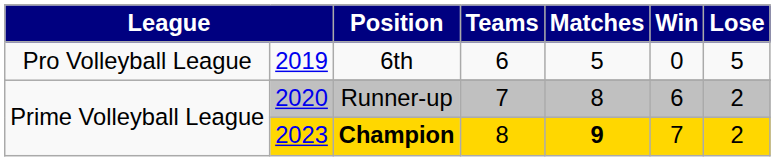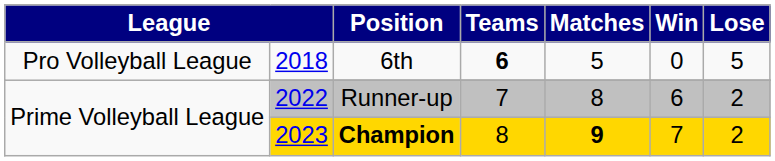6th | column 2: 2019 -> 2018
6th | Teams: normal -> bold
Runner-up | column 2: 2020 -> 2022
